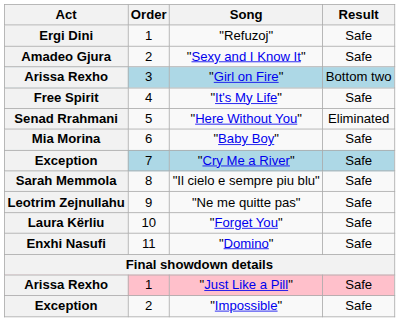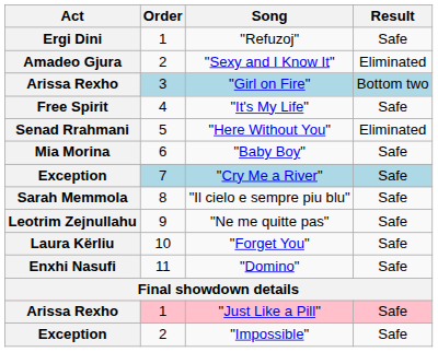"Sexy and I Know It" | Result: Safe -> Eliminated
